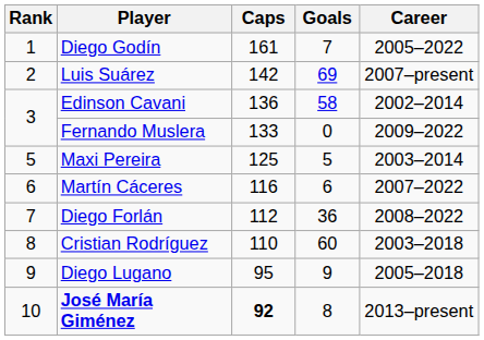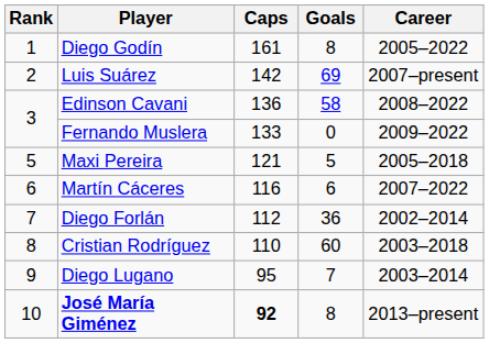Diego Godín | Goals: 7 -> 8
Edinson Cavani | Career: 2002–2014 -> 2008–2022
Maxi Pereira | Caps: 125 -> 121
Maxi Pereira | Career: 2003–2014 -> 2005–2018
Diego Forlán | Career: 2008–2022 -> 2002–2014
Diego Lugano | Goals: 9 -> 7
Diego Lugano | Career: 2005–2018 -> 2003–2014
